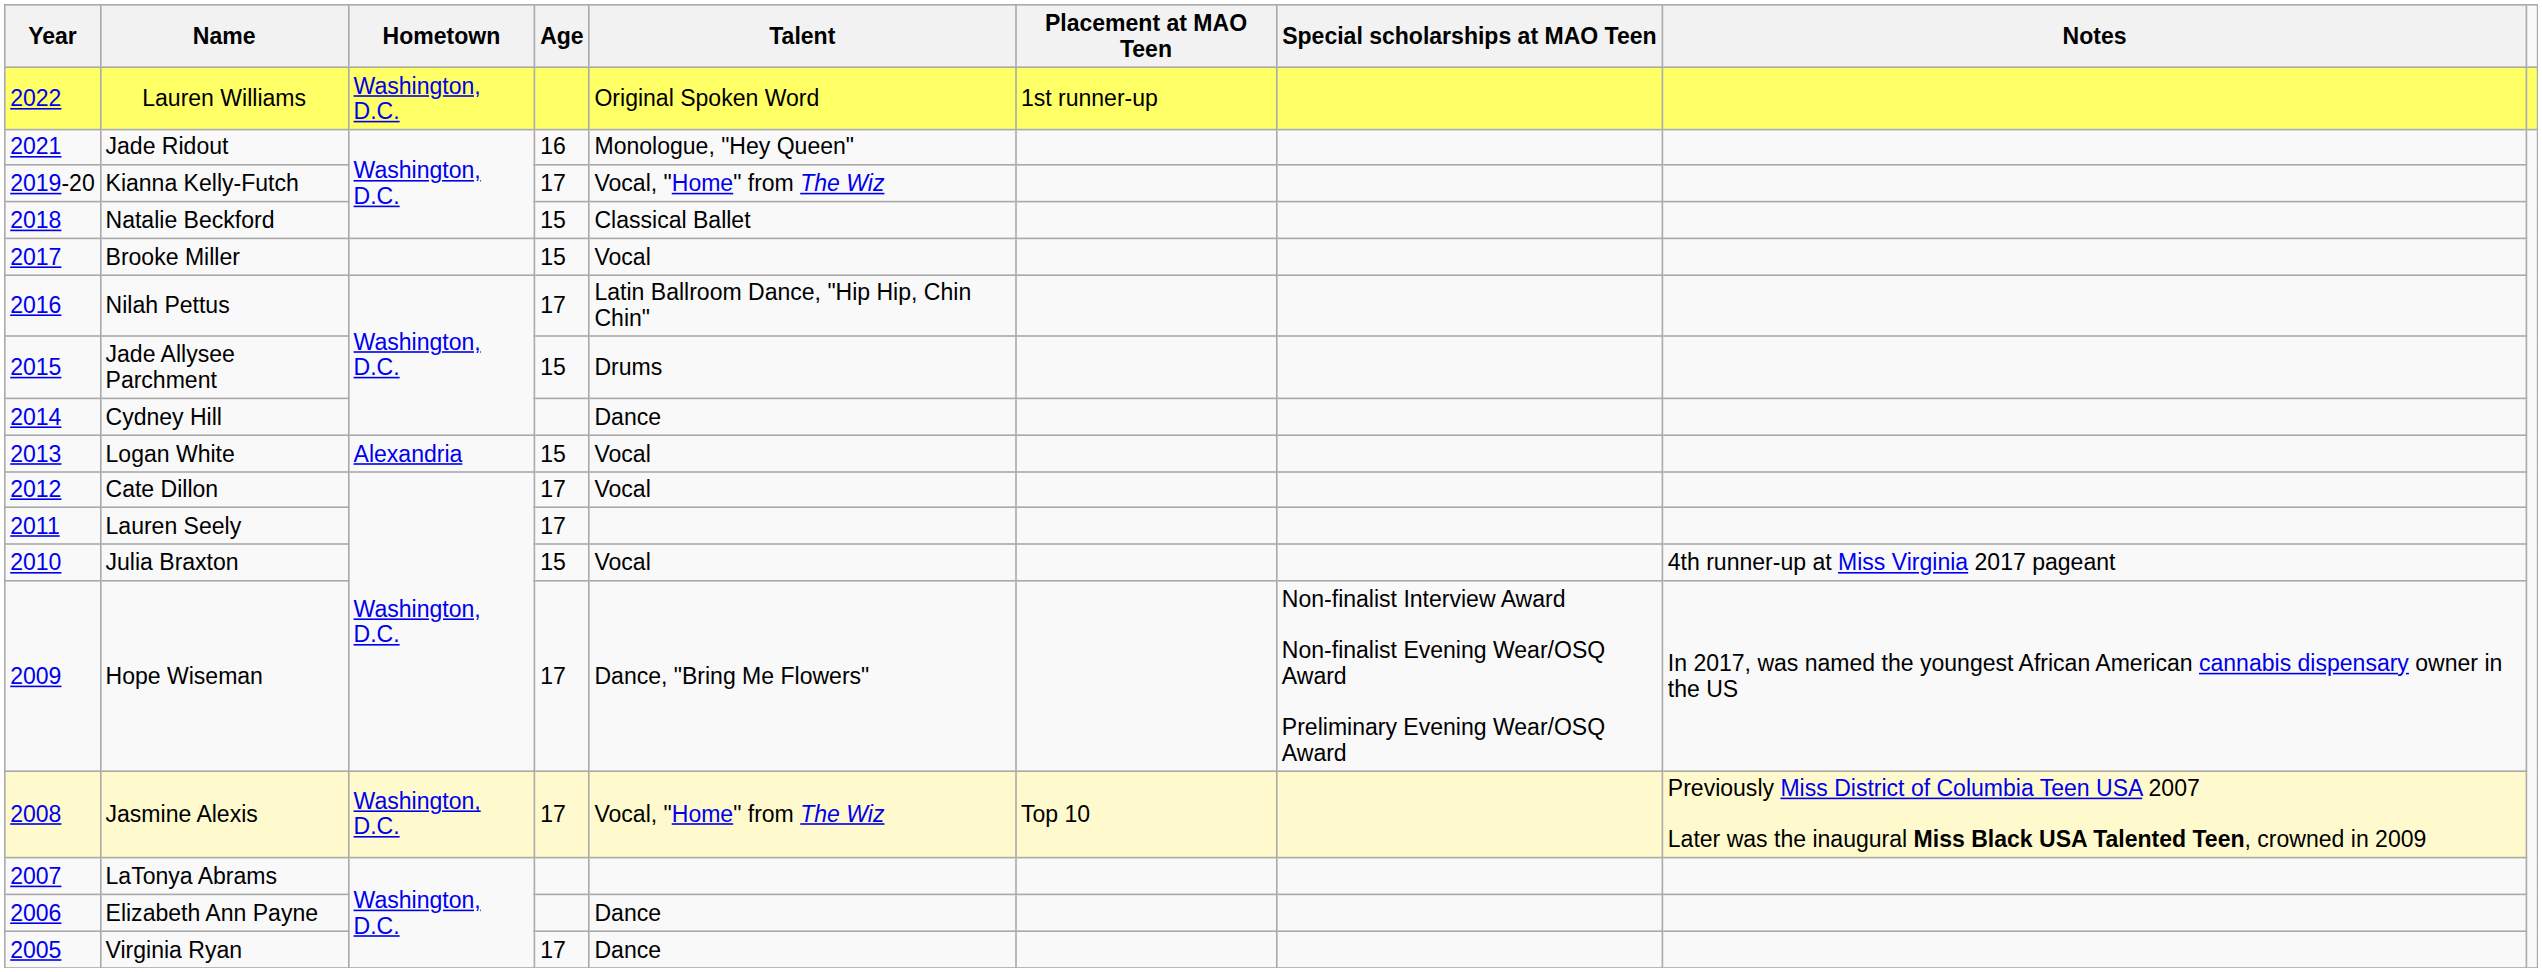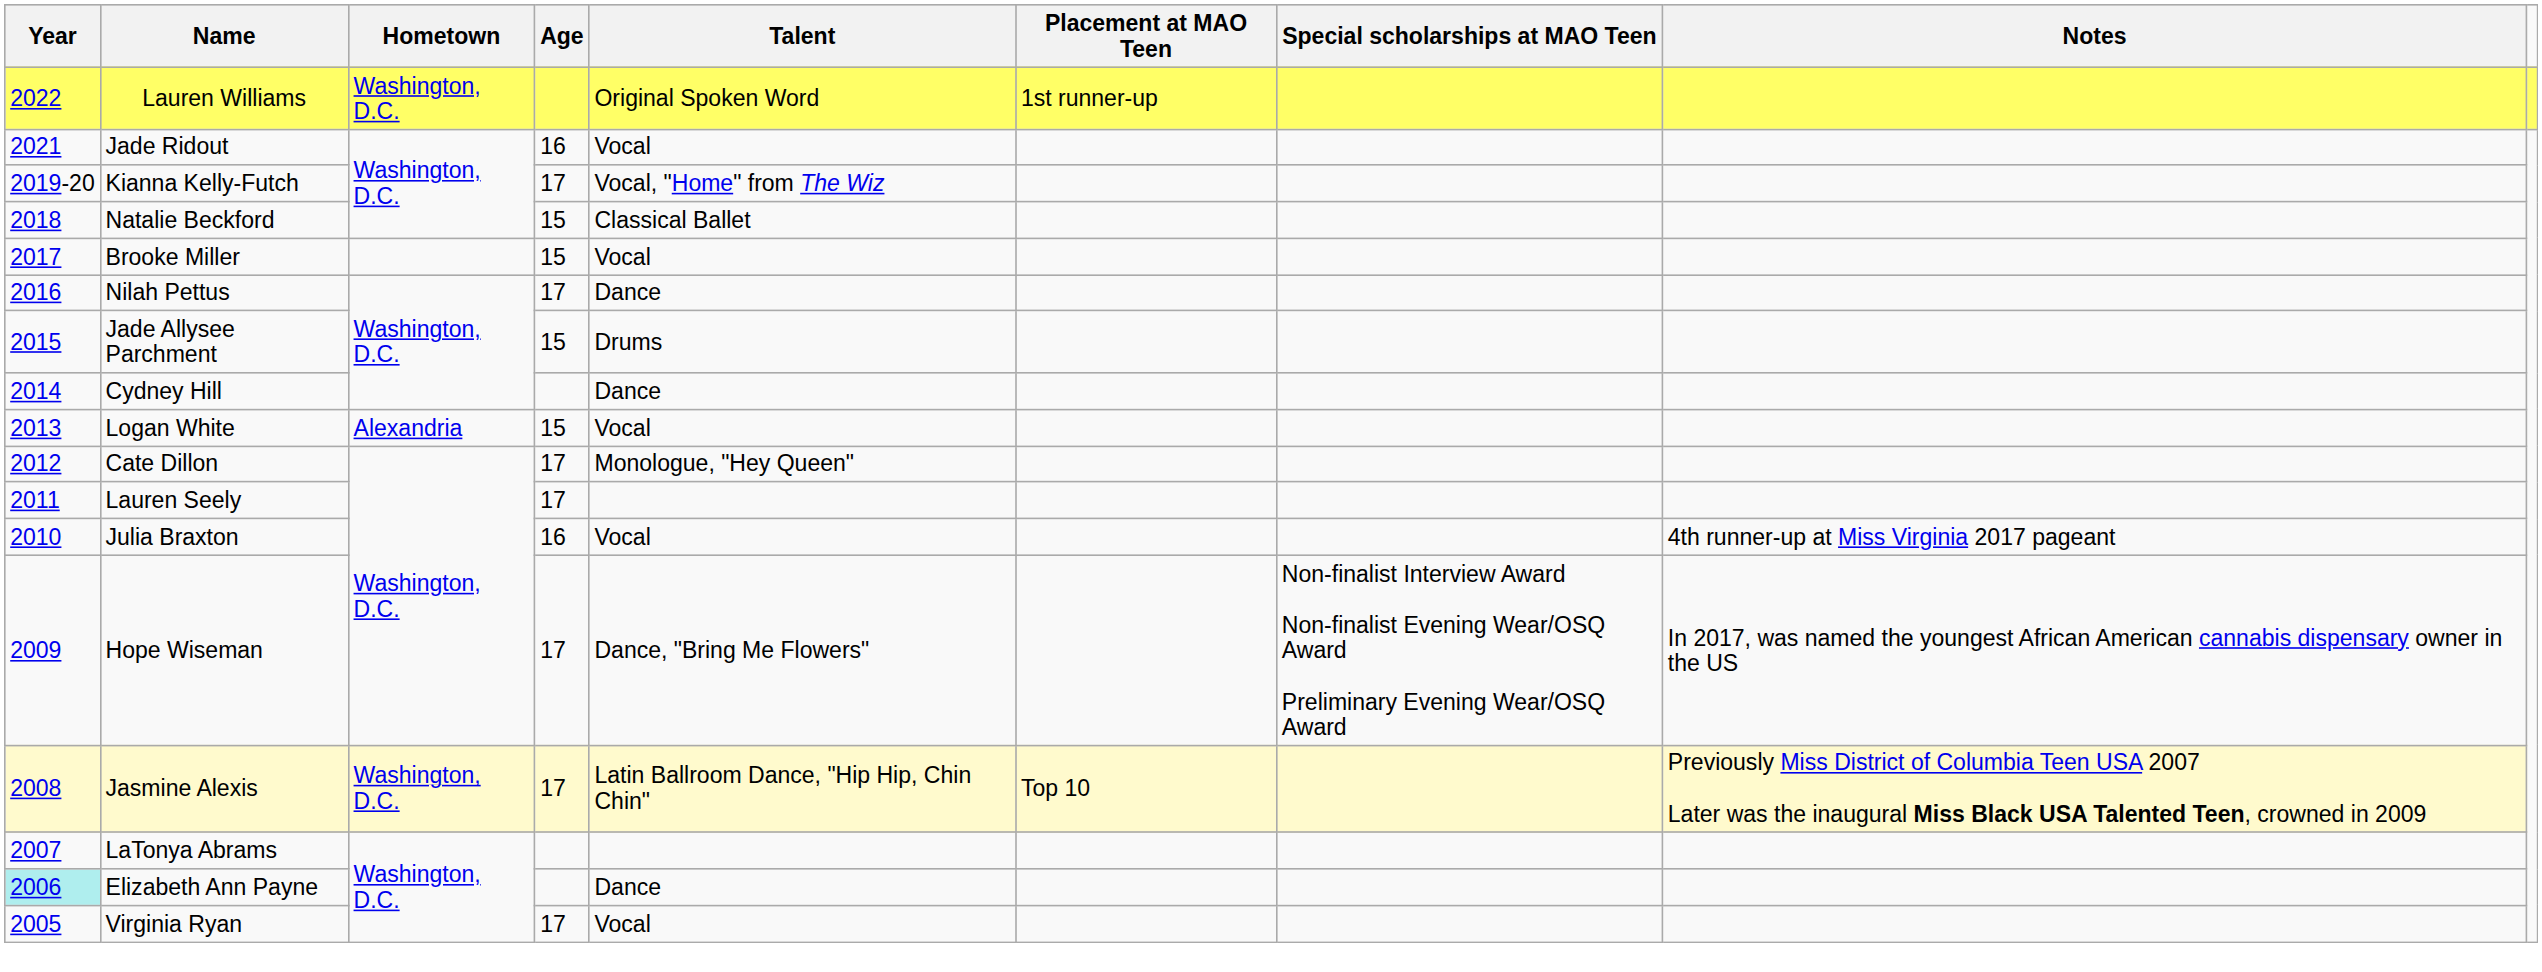Jade Ridout | Talent: Monologue, "Hey Queen" -> Vocal
Nilah Pettus | Talent: Latin Ballroom Dance, "Hip Hip, Chin Chin" -> Dance
Cate Dillon | Talent: Vocal -> Monologue, "Hey Queen"
Julia Braxton | Age: 15 -> 16
Jasmine Alexis | Talent: Vocal, "Home" from The Wiz -> Latin Ballroom Dance, "Hip Hip, Chin Chin"
Elizabeth Ann Payne | Year: no background -> paleturquoise background
Virginia Ryan | Talent: Dance -> Vocal
